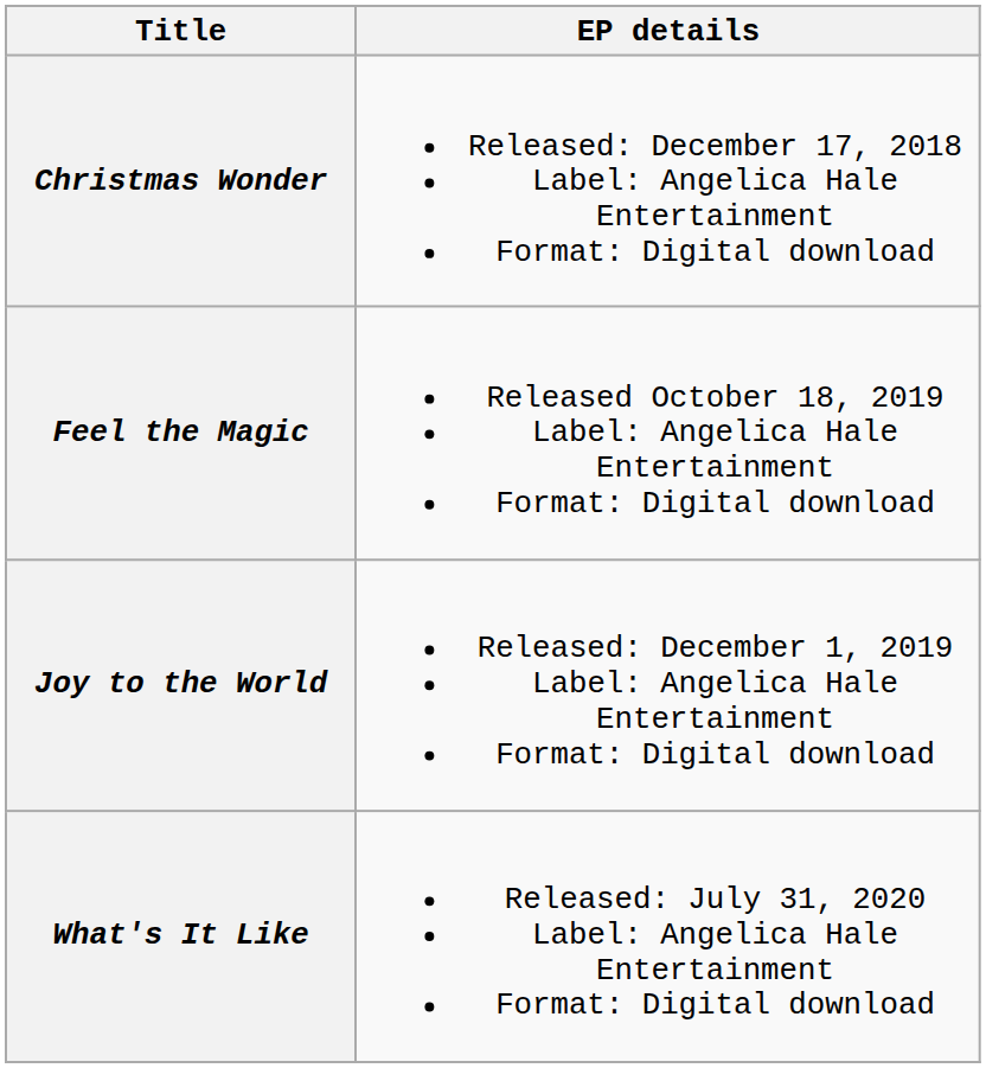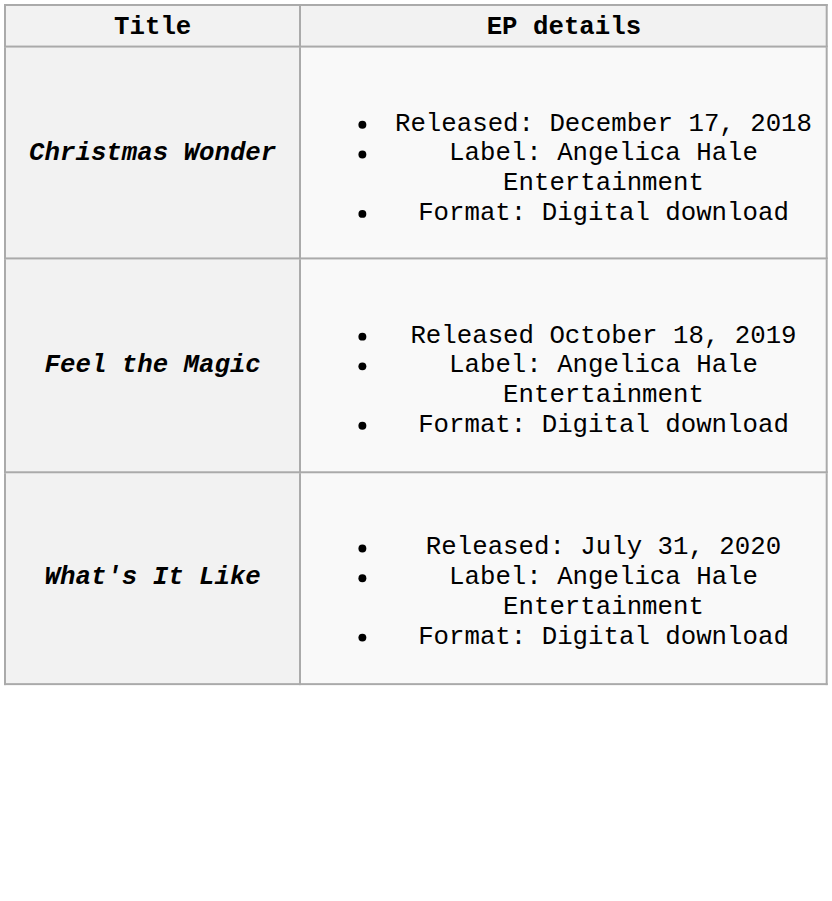- row: Joy to the World | Released: December 1, 2019 Label: Angelica Hale Entertainment Format: Digital download
